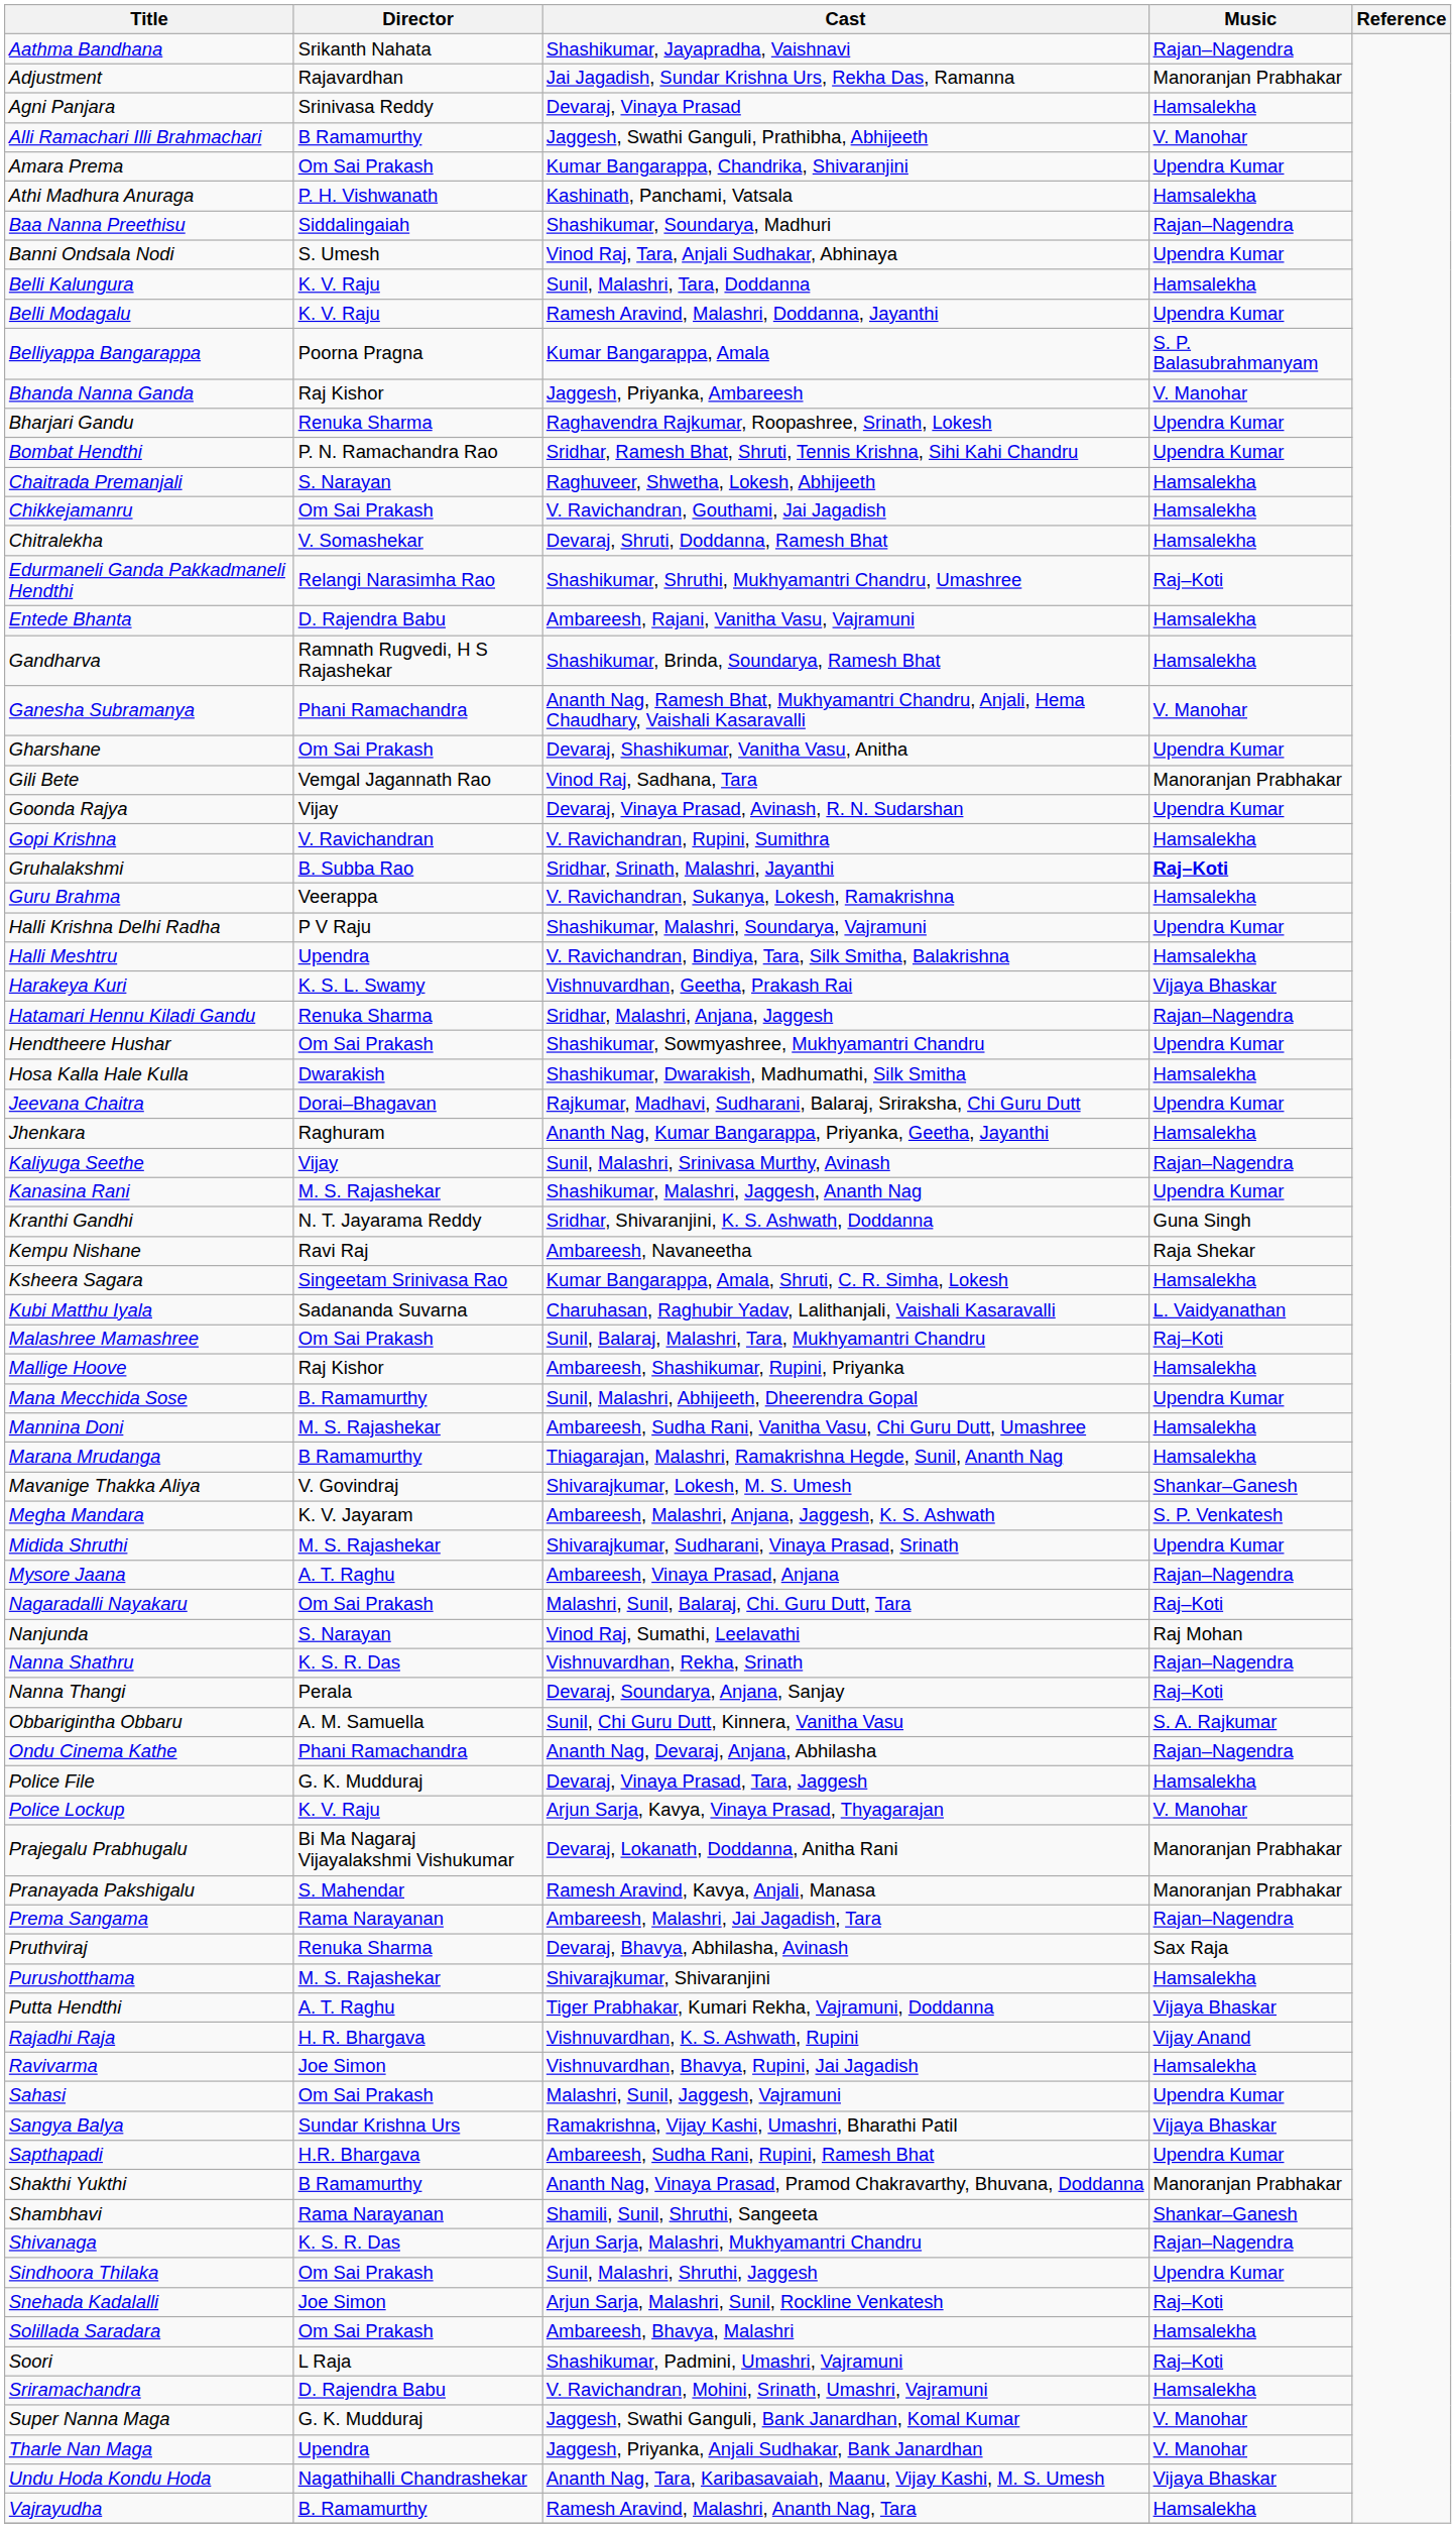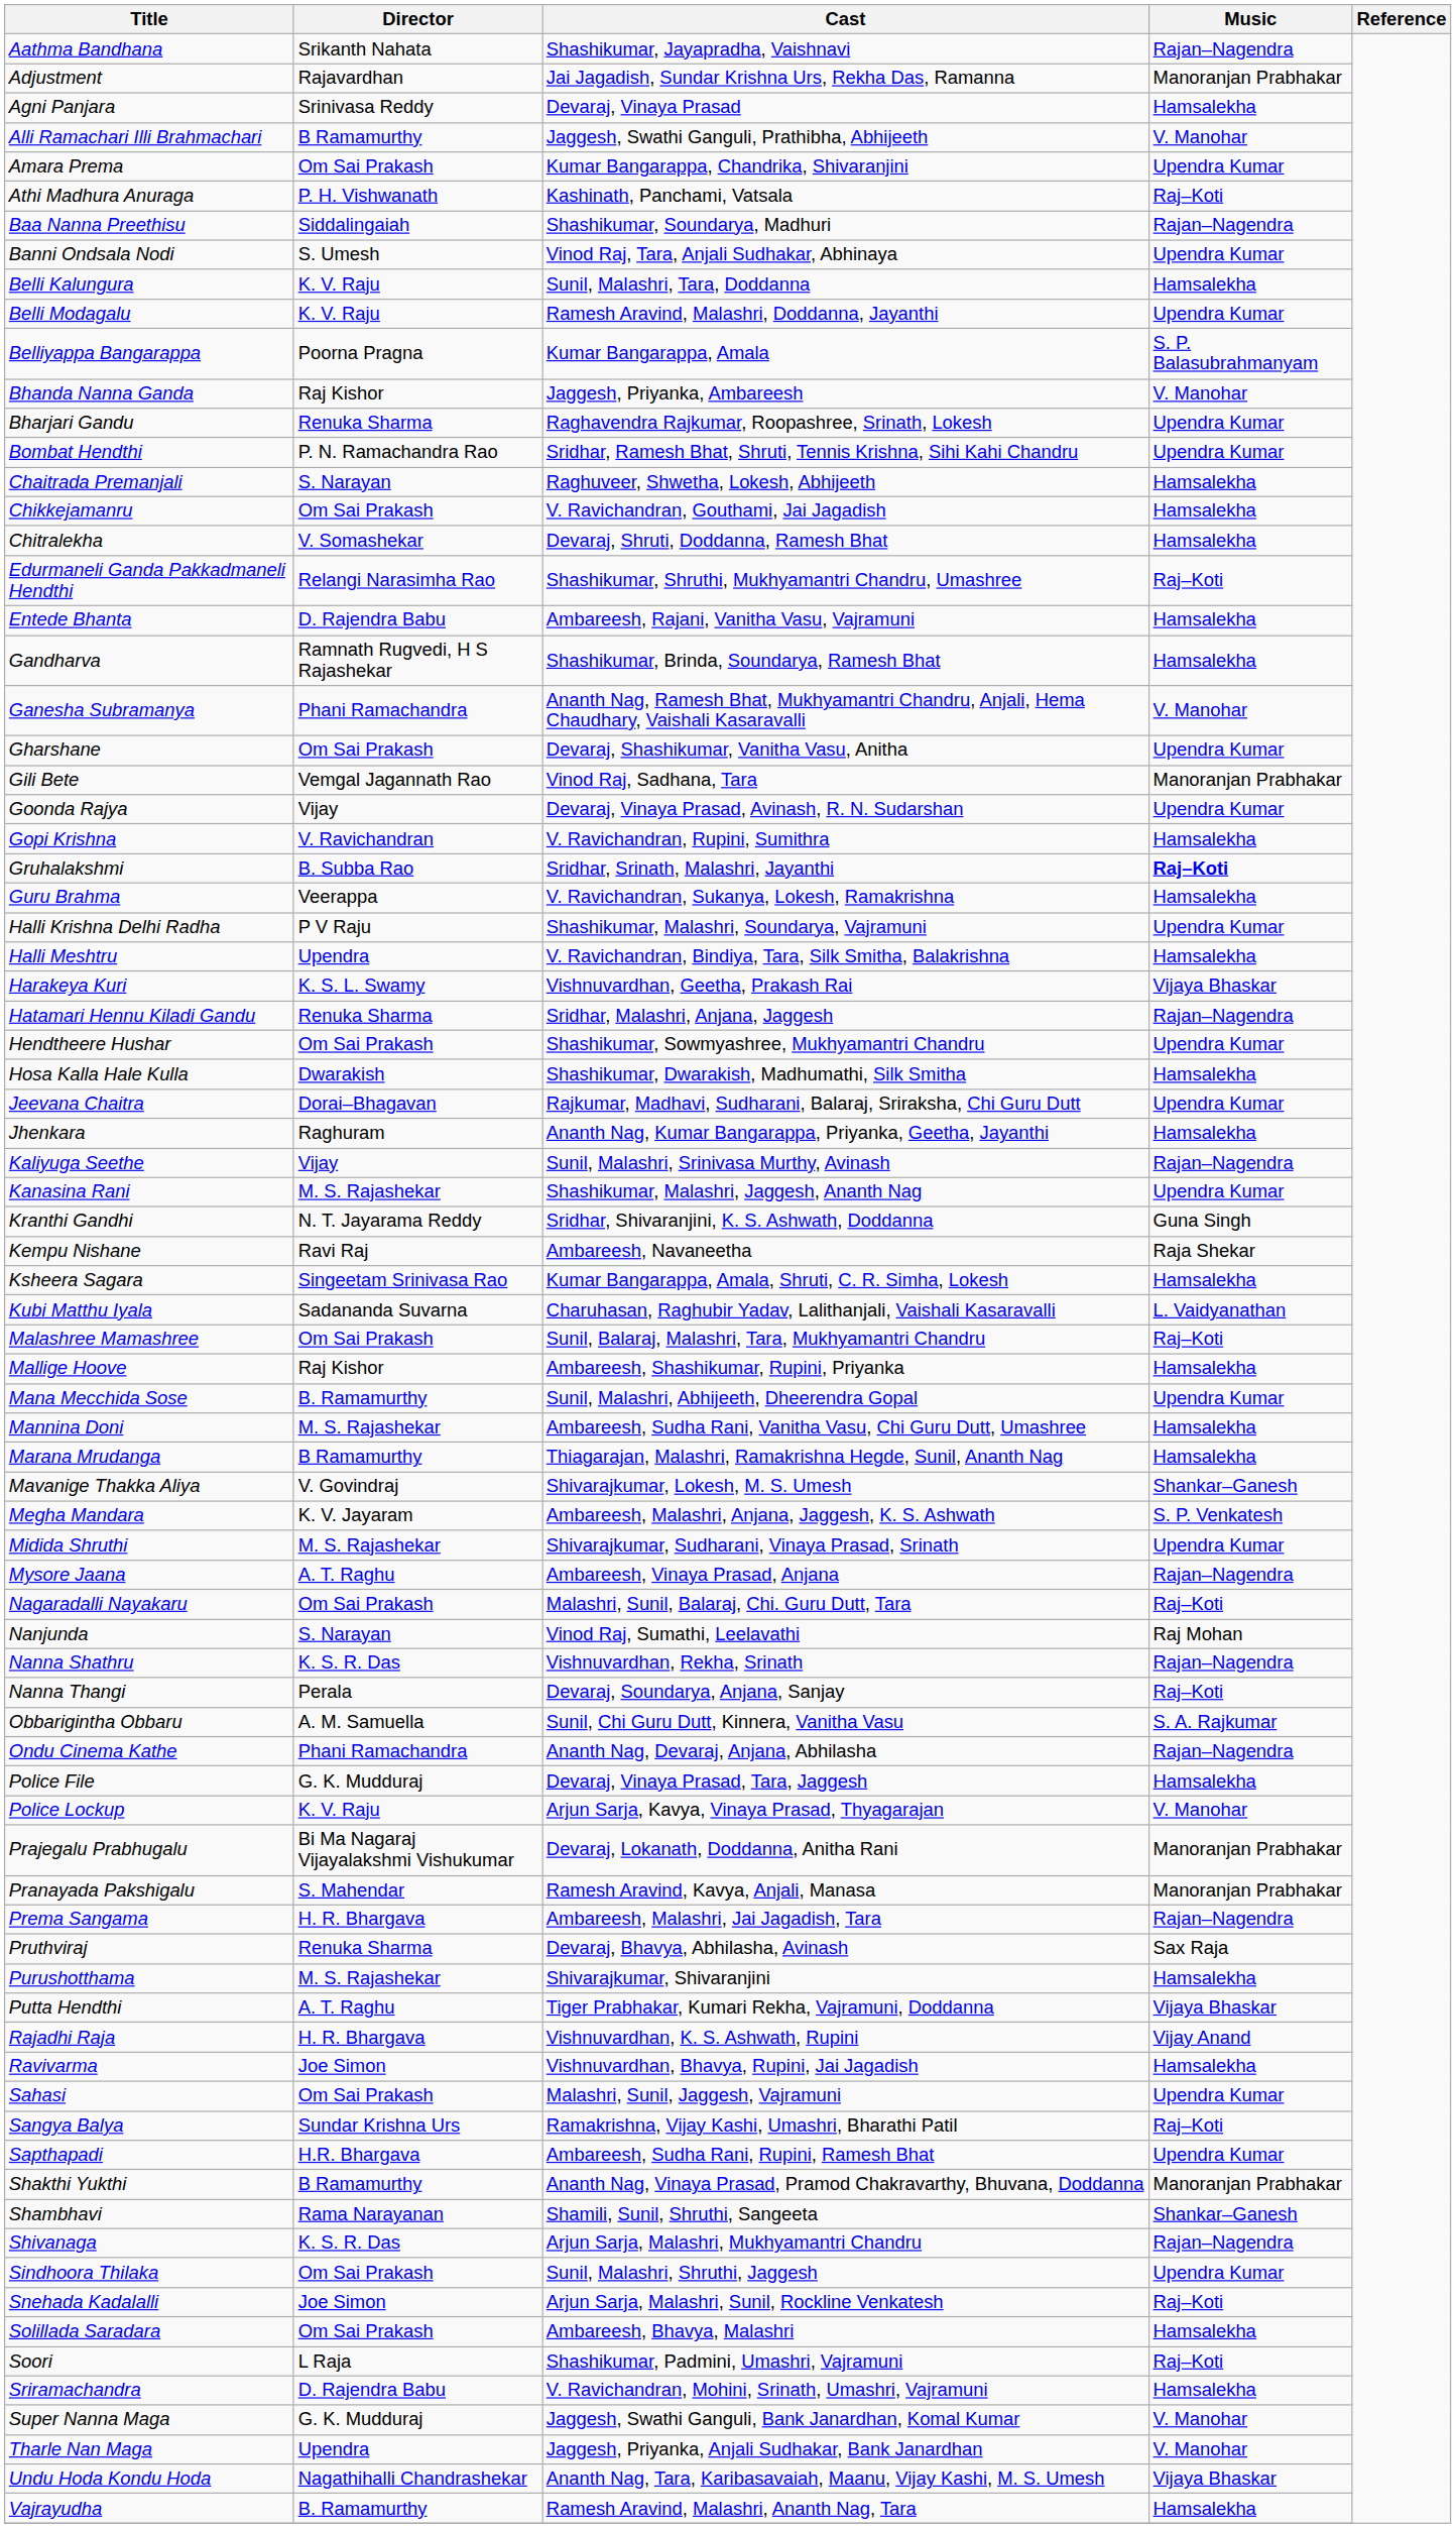Athi Madhura Anuraga | Music: Hamsalekha -> Raj–Koti
Prema Sangama | Director: Rama Narayanan -> H. R. Bhargava
Sangya Balya | Music: Vijaya Bhaskar -> Raj–Koti
